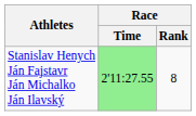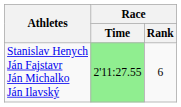Stanislav Henych Ján Fajstavr Ján Michalko Ján Ilavský | Race / Rank: 8 -> 6
